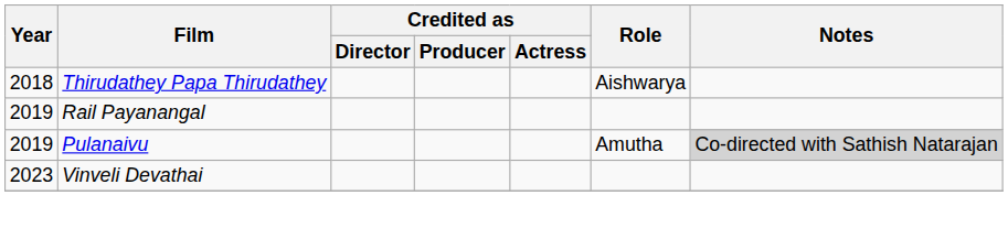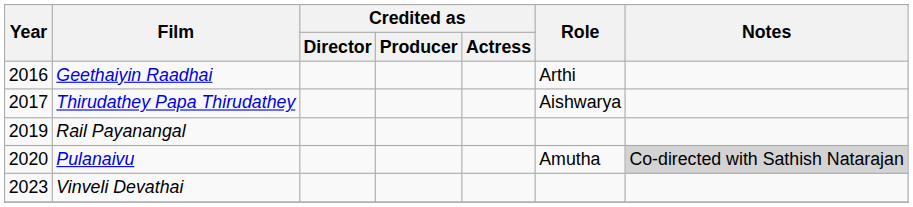+ row: 2016 | Geethaiyin Raadhai | Arthi
Thirudathey Papa Thirudathey | Year: 2018 -> 2017
Pulanaivu | Year: 2019 -> 2020
